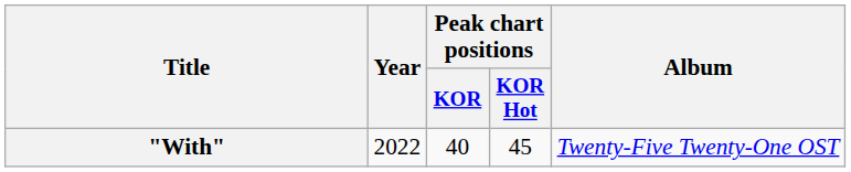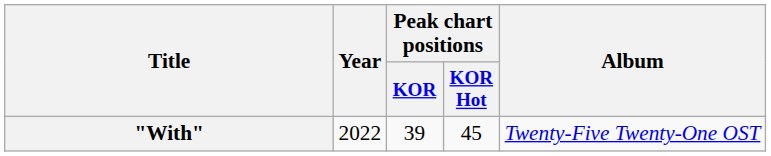"With" | Peak chart positions / KOR: 40 -> 39
